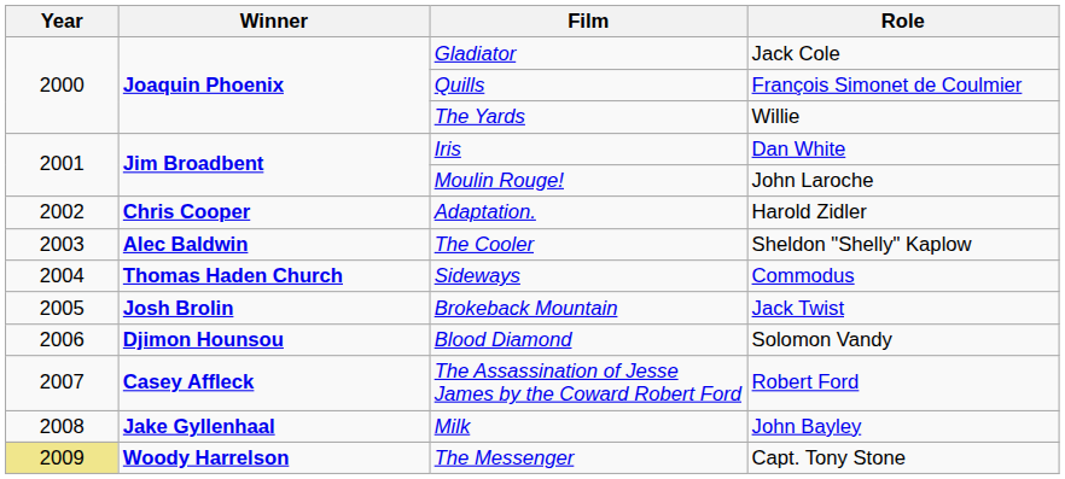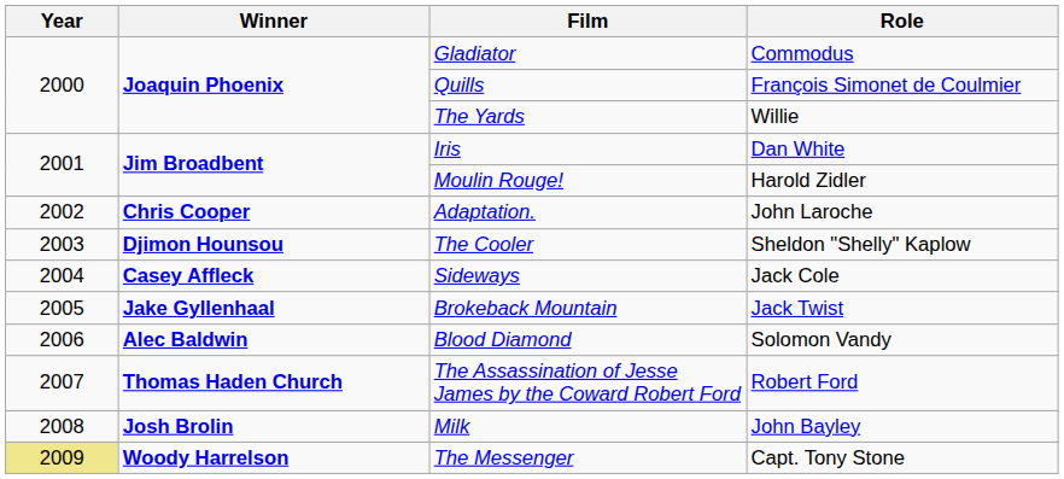Gladiator | Role: Jack Cole -> Commodus
Moulin Rouge! | Role: John Laroche -> Harold Zidler
Adaptation. | Role: Harold Zidler -> John Laroche
The Cooler | Winner: Alec Baldwin -> Djimon Hounsou
Sideways | Winner: Thomas Haden Church -> Casey Affleck
Sideways | Role: Commodus -> Jack Cole
Brokeback Mountain | Winner: Josh Brolin -> Jake Gyllenhaal
Blood Diamond | Winner: Djimon Hounsou -> Alec Baldwin
The Assassination of Jesse James by the Coward Robert Ford | Winner: Casey Affleck -> Thomas Haden Church
Milk | Winner: Jake Gyllenhaal -> Josh Brolin
